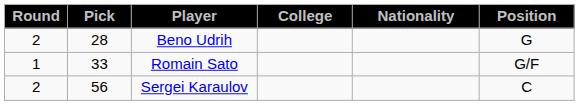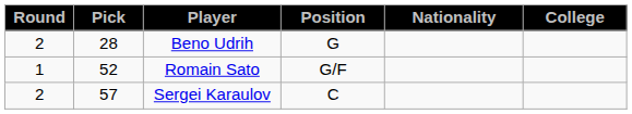columns swapped: Position <-> College
Romain Sato | Pick: 33 -> 52
Sergei Karaulov | Pick: 56 -> 57
